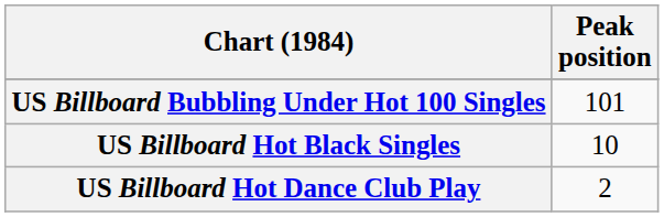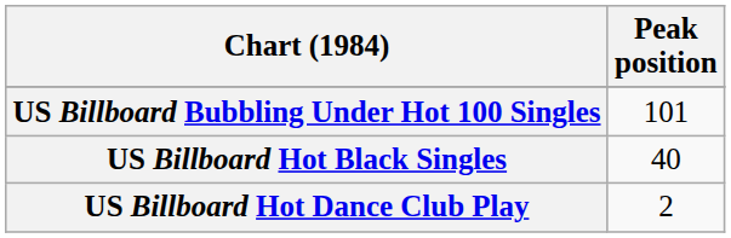US Billboard Hot Black Singles | Peak position: 10 -> 40
